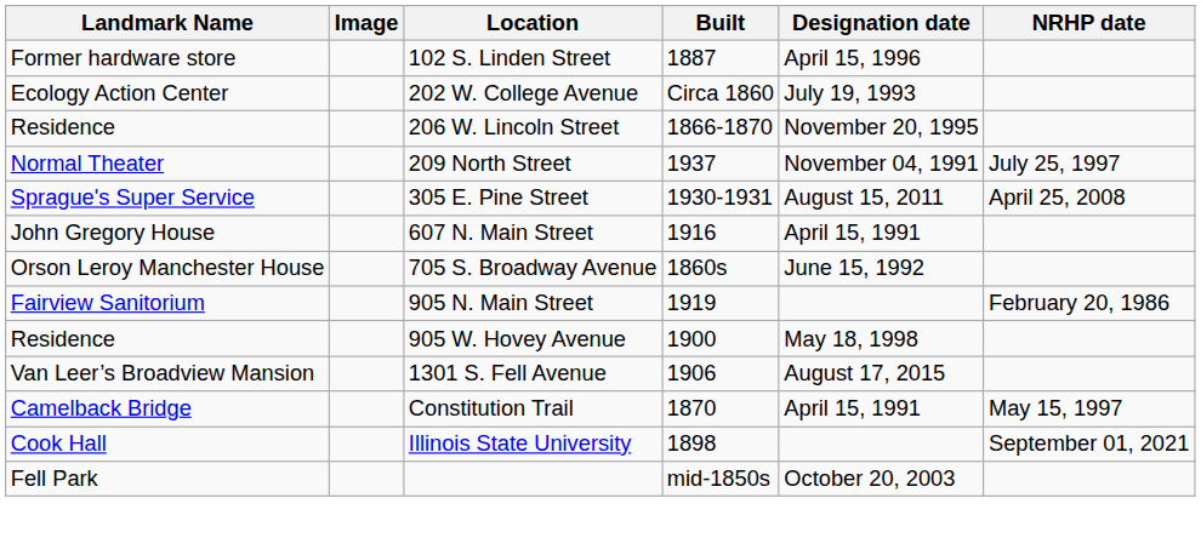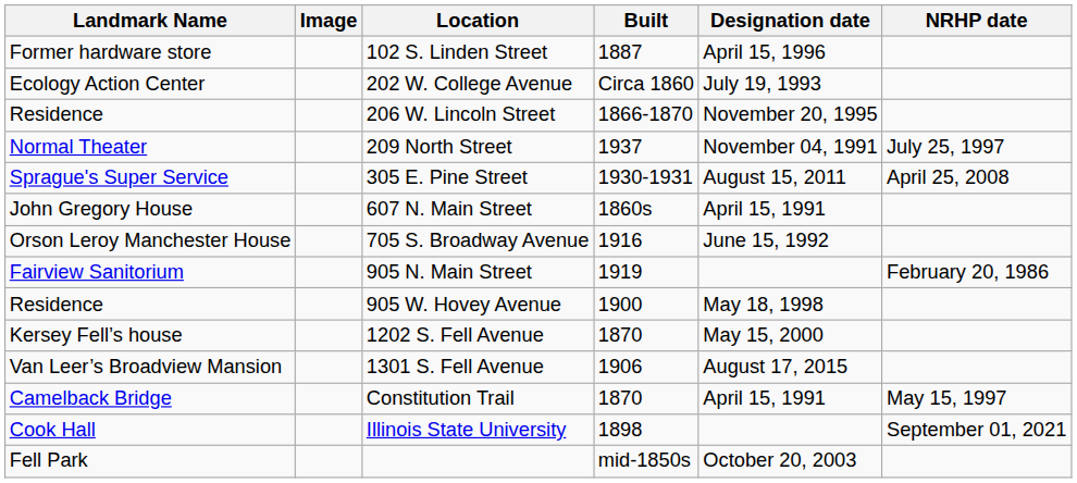607 N. Main Street | Built: 1916 -> 1860s
705 S. Broadway Avenue | Built: 1860s -> 1916
+ row: Kersey Fell’s house | 1202 S. Fell Avenue | 1870 | May 15, 2000
